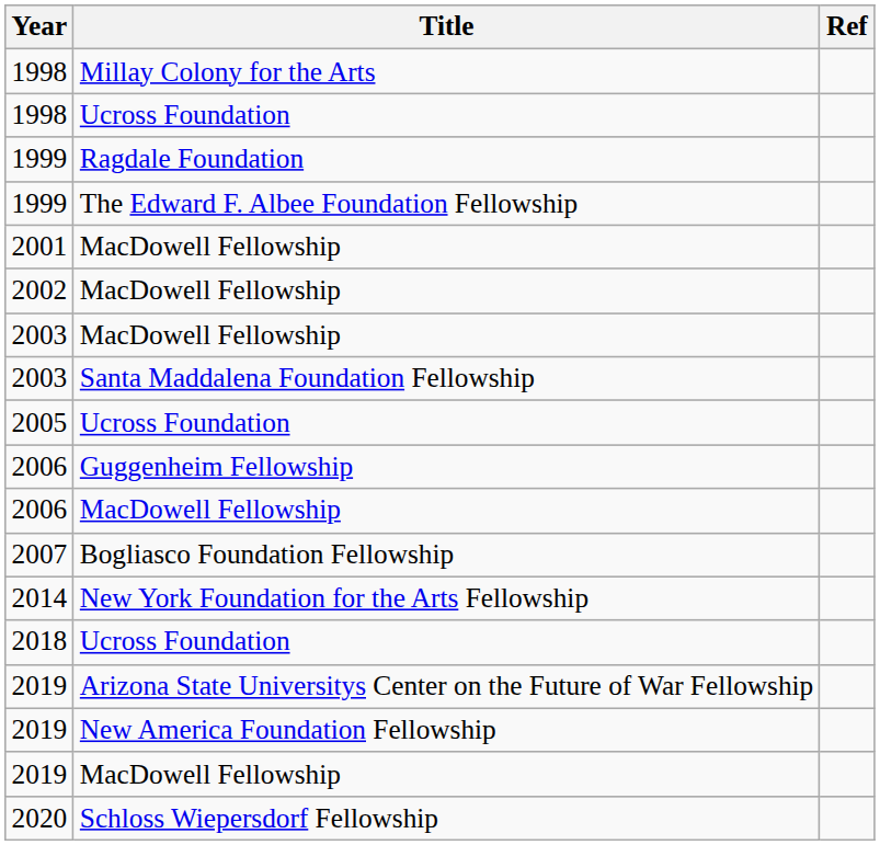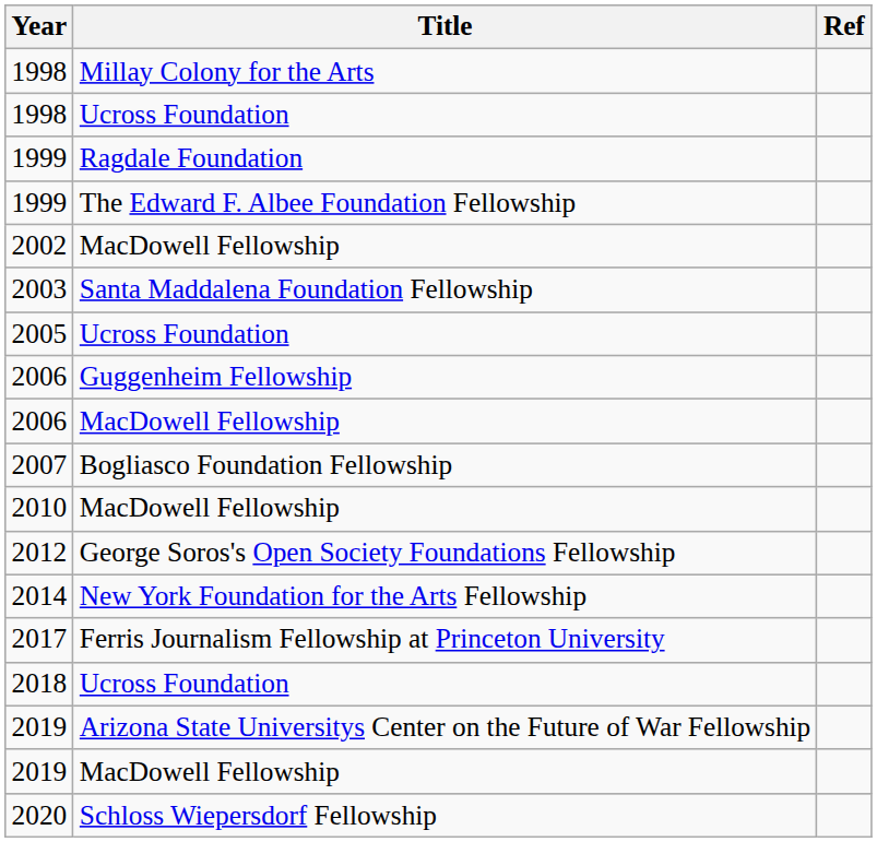- row: 2001 | MacDowell Fellowship
- row: 2003 | MacDowell Fellowship
+ row: 2010 | MacDowell Fellowship
+ row: 2012 | George Soros's Open Society Foundations Fellowship
+ row: 2017 | Ferris Journalism Fellowship at Princeton University
- row: 2019 | New America Foundation Fellowship
